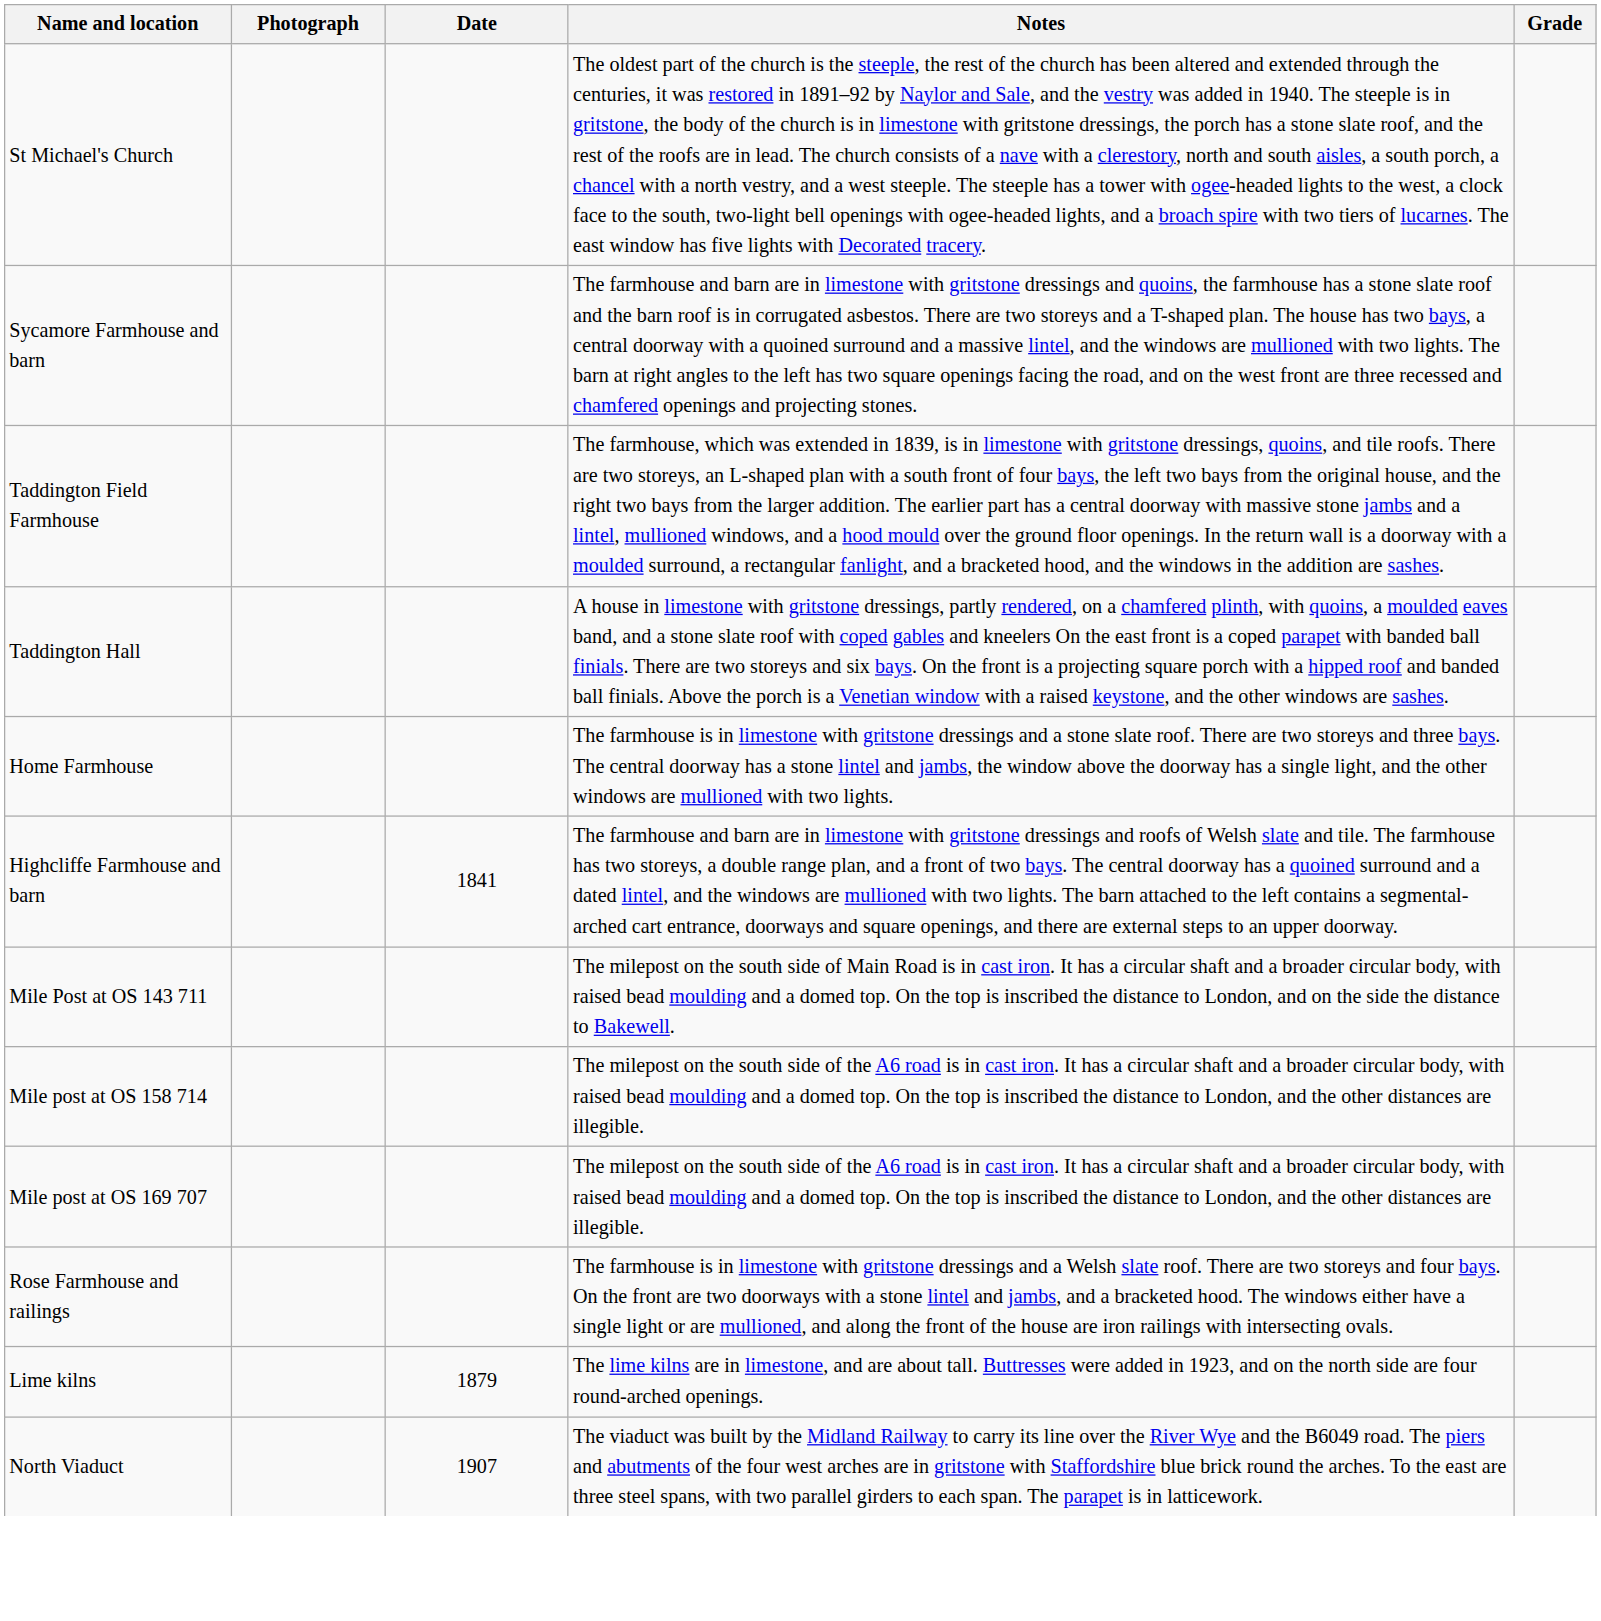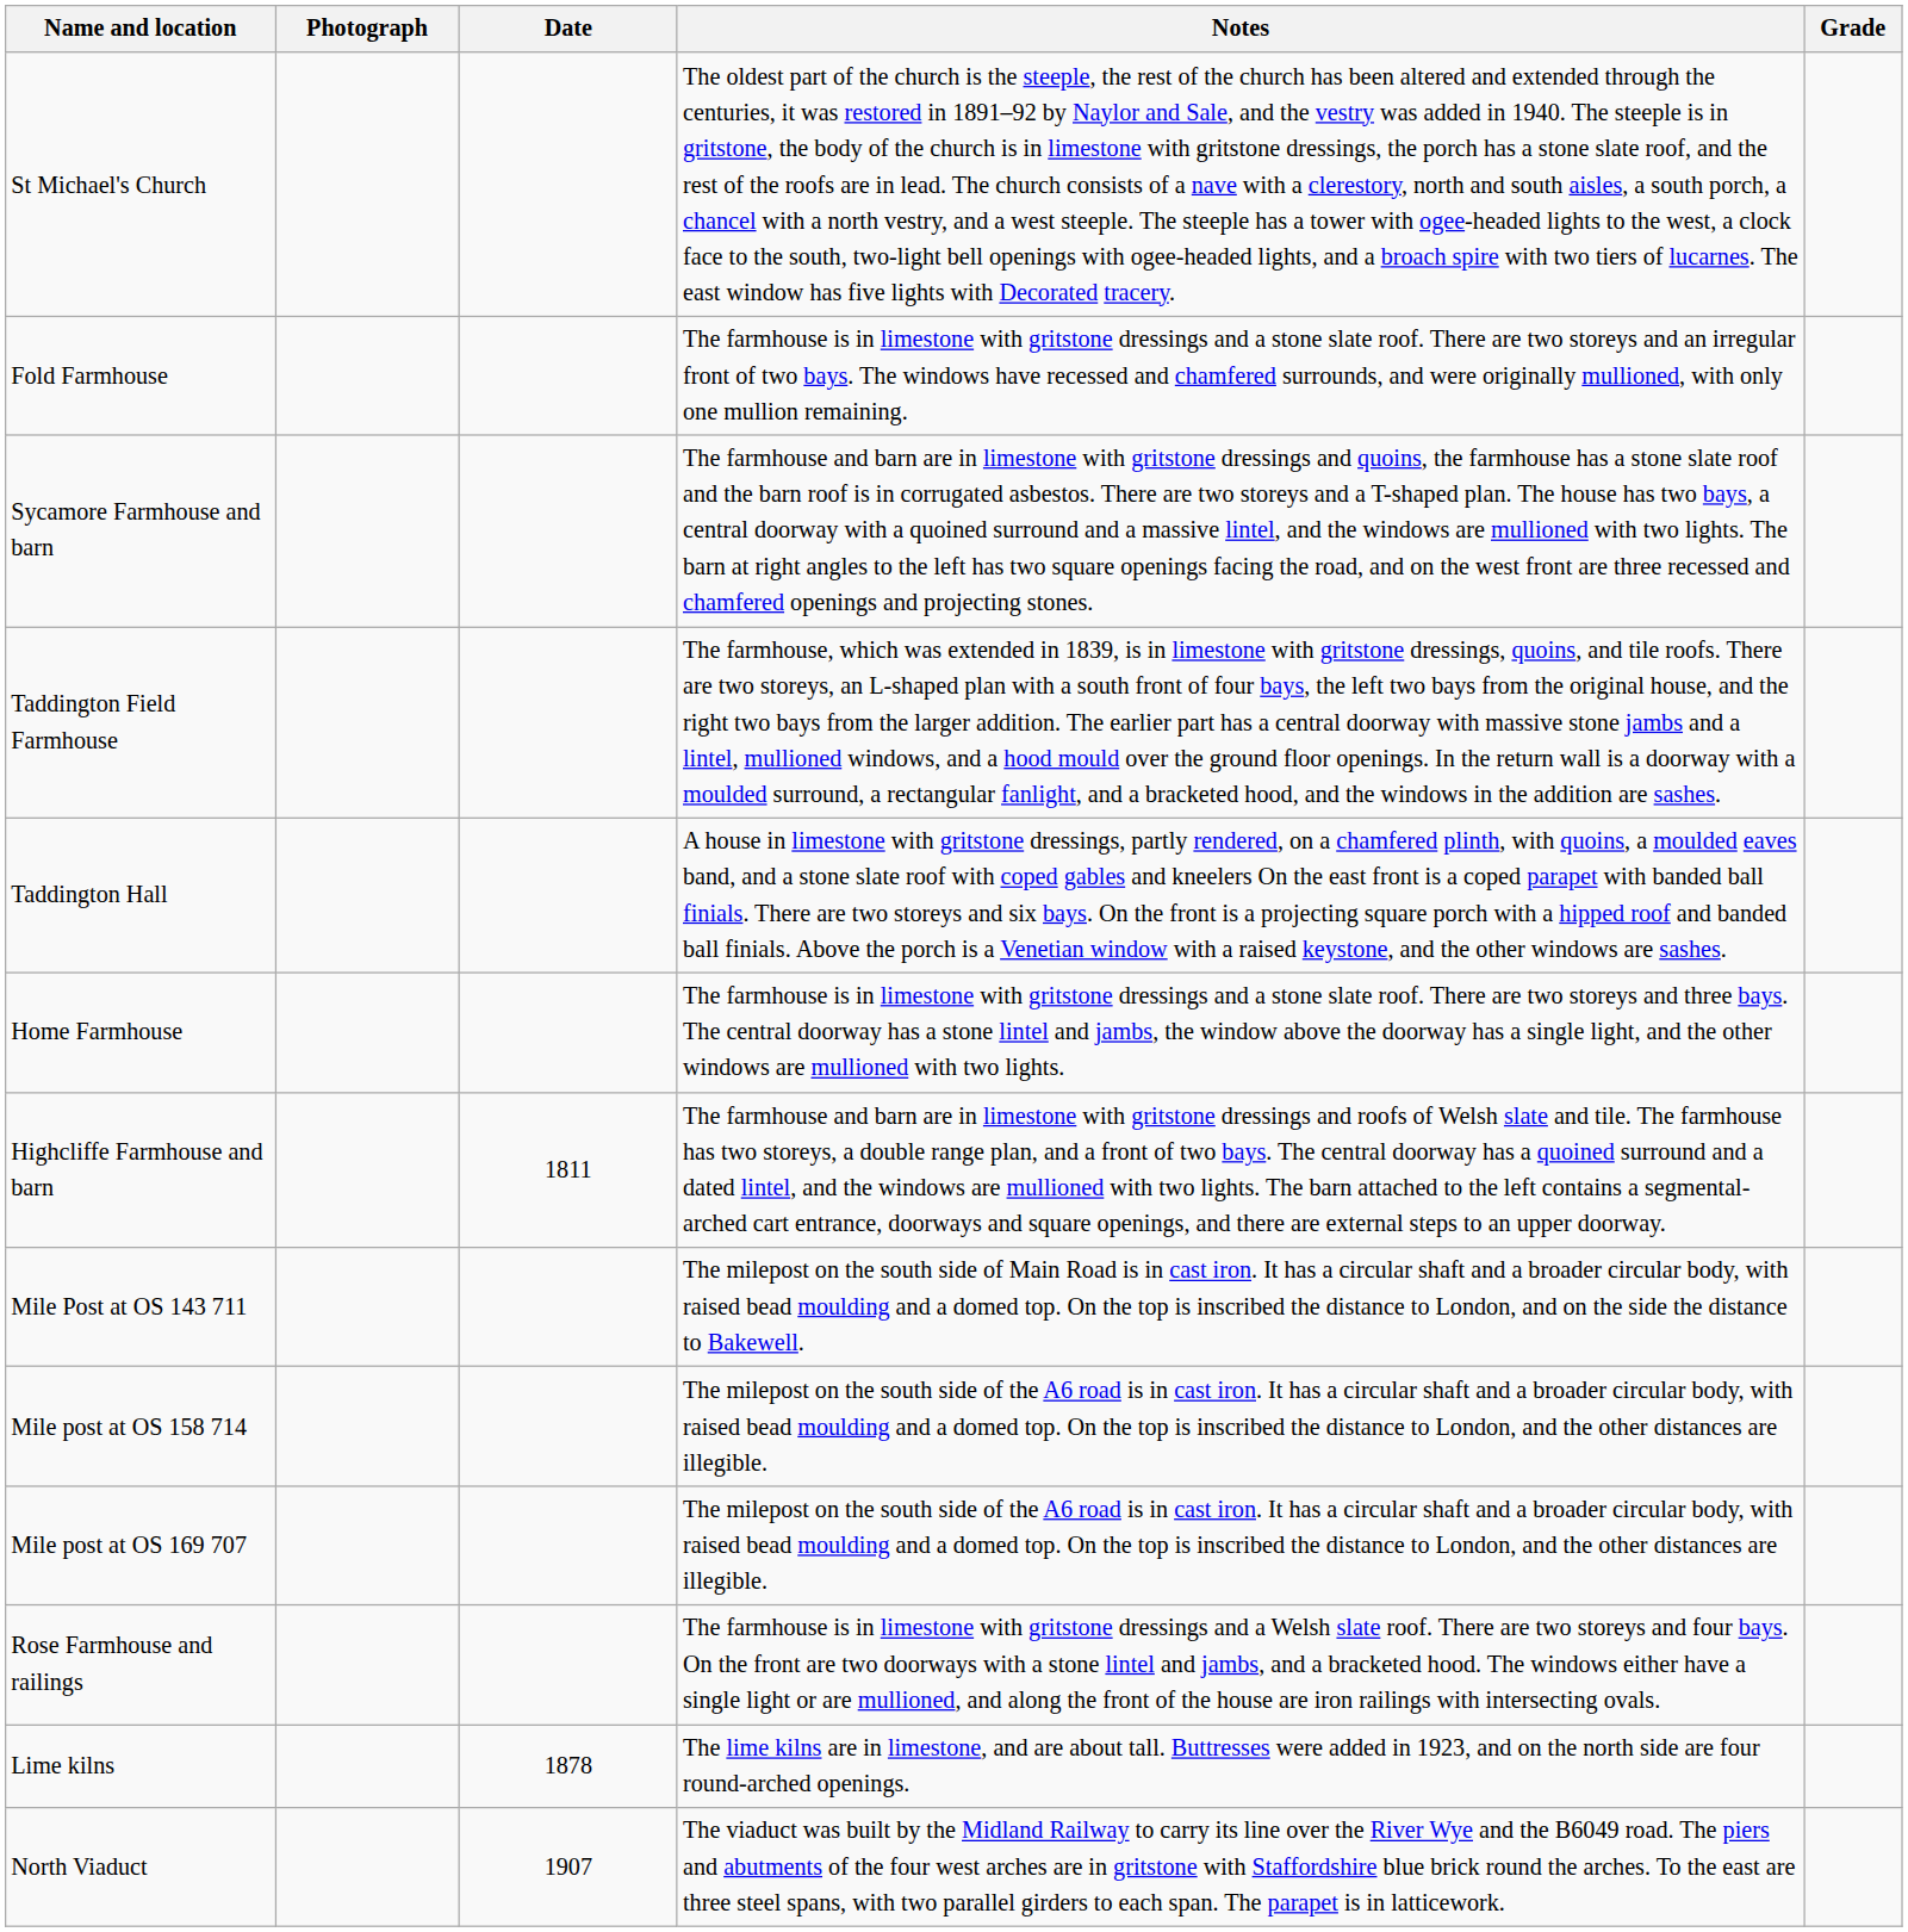+ row: Fold Farmhouse | The farmhouse is in limestone with gritstone dressings and a stone slate roof. There are two storeys and an irregular front of two bays. The windows have recessed and chamfered surrounds, and were originally mullioned, with only one mullion remaining.
Highcliffe Farmhouse and barn | Date: 1841 -> 1811
Lime kilns | Date: 1879 -> 1878
